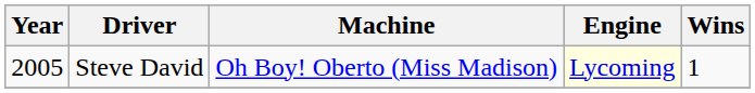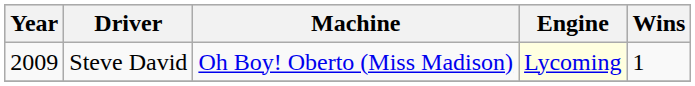Steve David | Year: 2005 -> 2009
